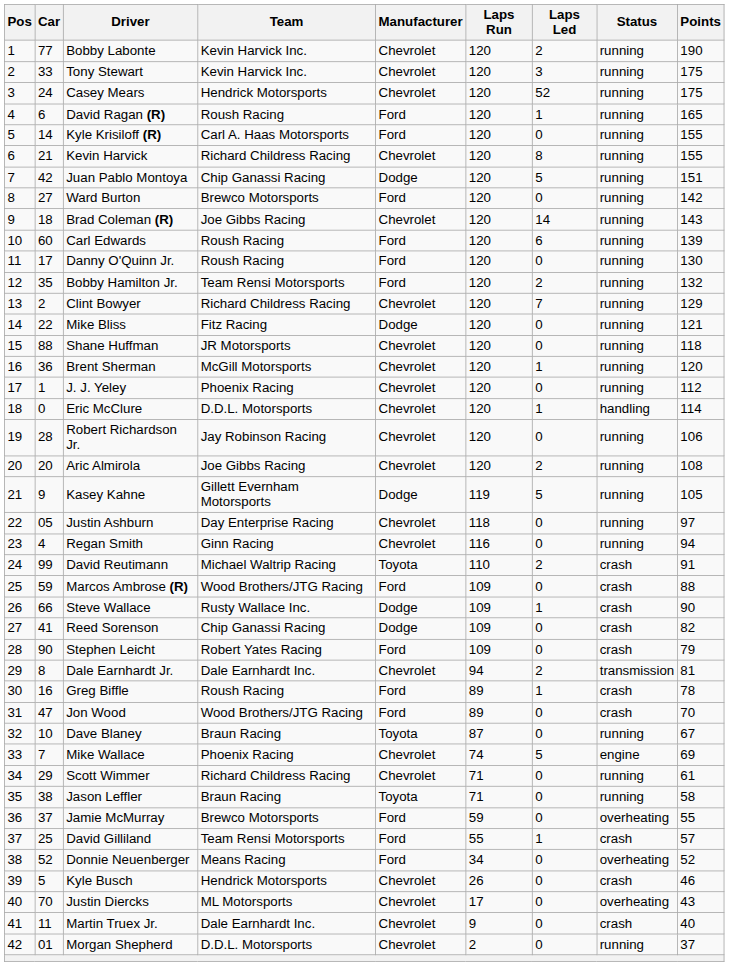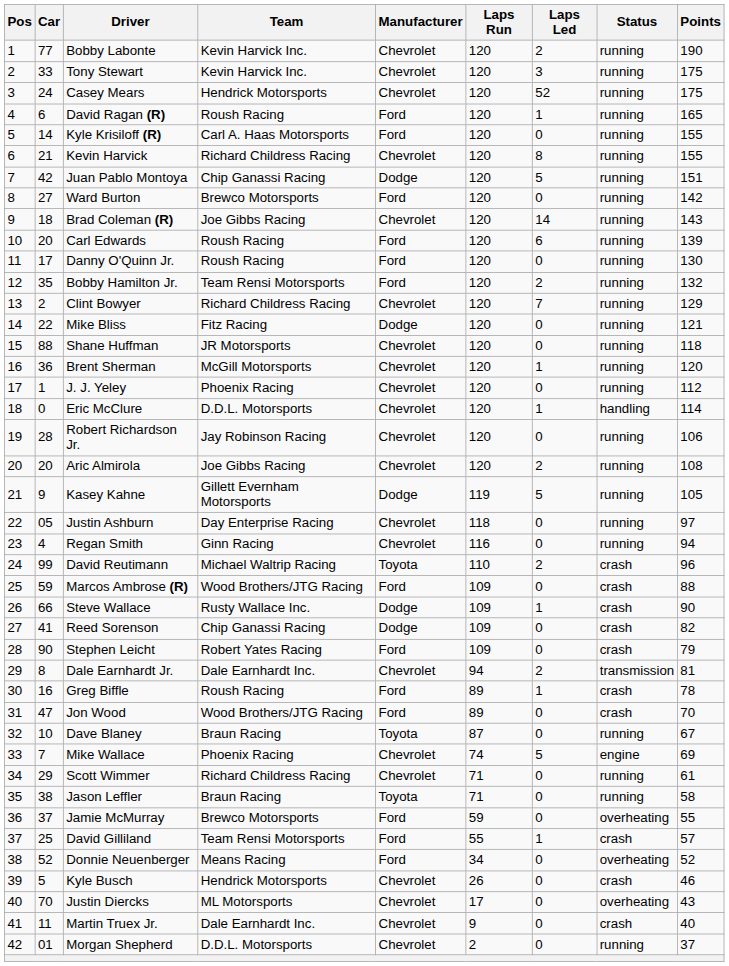Carl Edwards | Car: 60 -> 20
David Reutimann | Points: 91 -> 96
